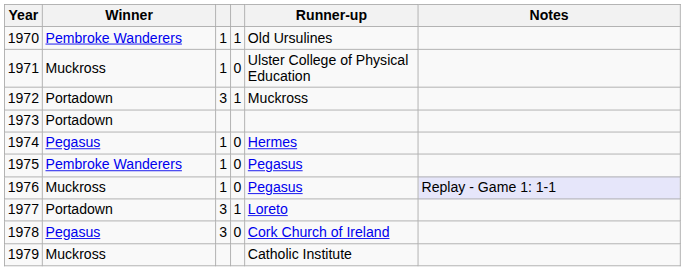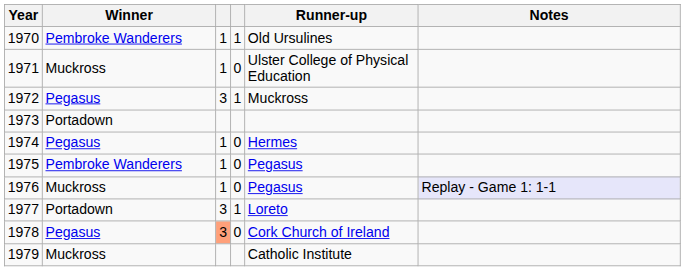1972 | Winner: Portadown -> Pegasus
1978 | column 3: no background -> lightsalmon background
